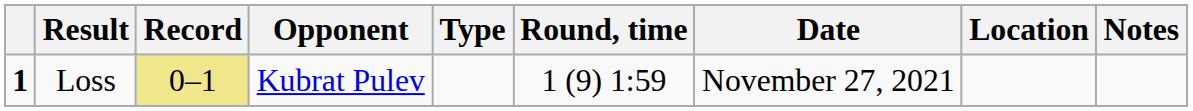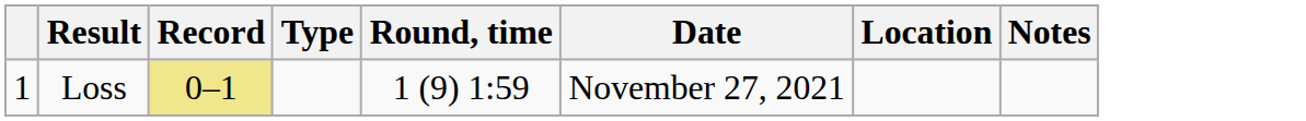- column: Opponent | Kubrat Pulev
Loss | column 1: bold -> normal
